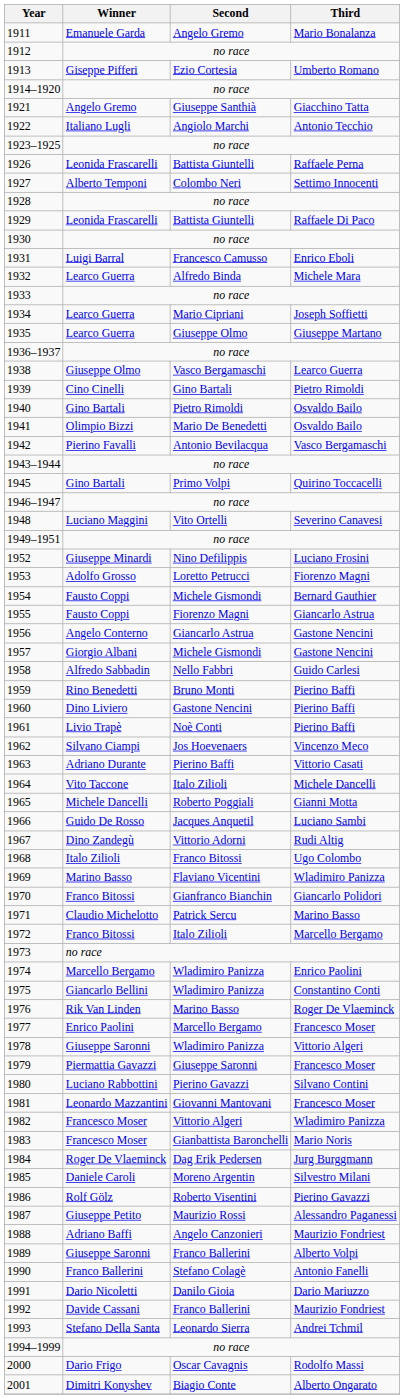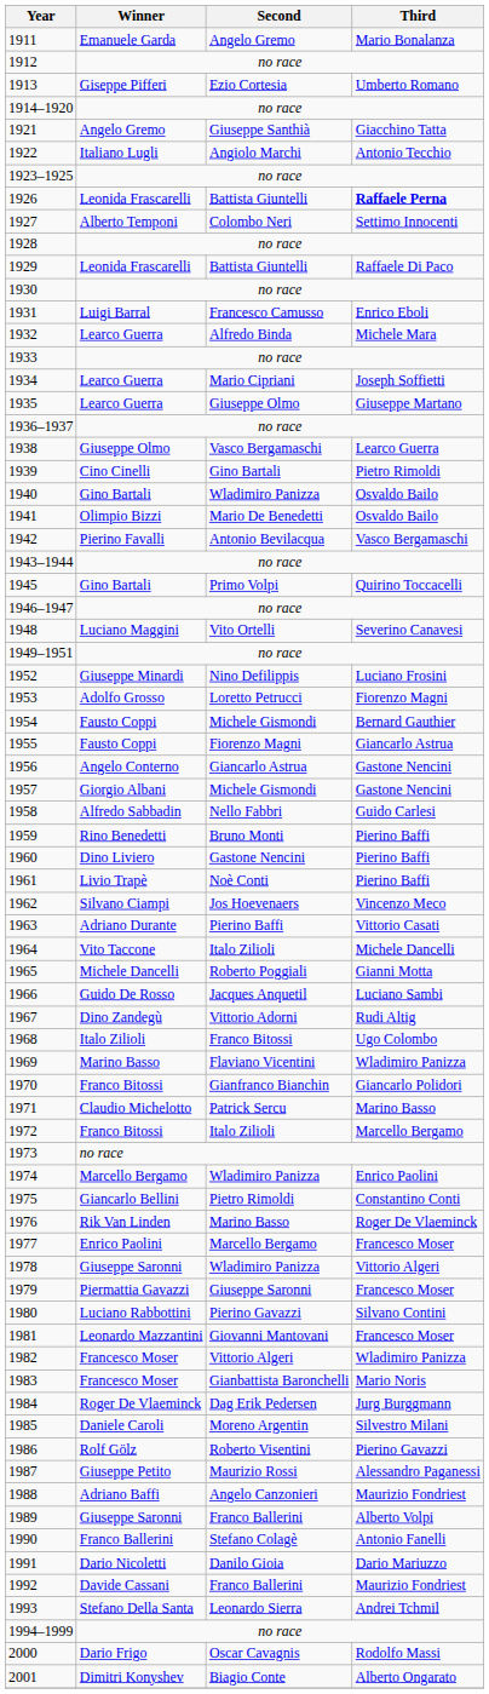1926 | Third: normal -> bold
1940 | Second: Pietro Rimoldi -> Wladimiro Panizza
1975 | Second: Wladimiro Panizza -> Pietro Rimoldi
